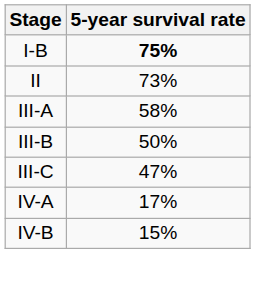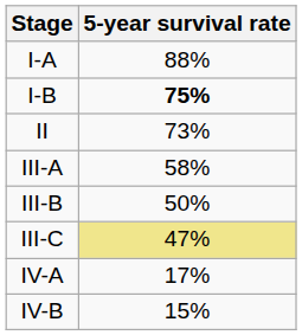+ row: I-A | 88%
III-C | 5-year survival rate: no background -> khaki background
